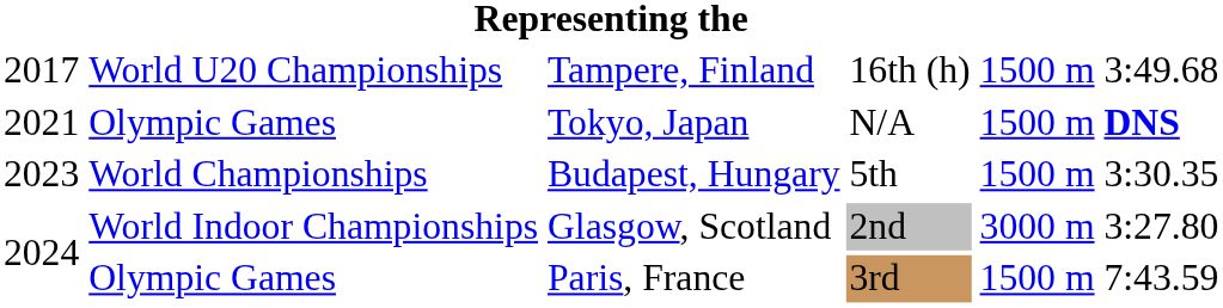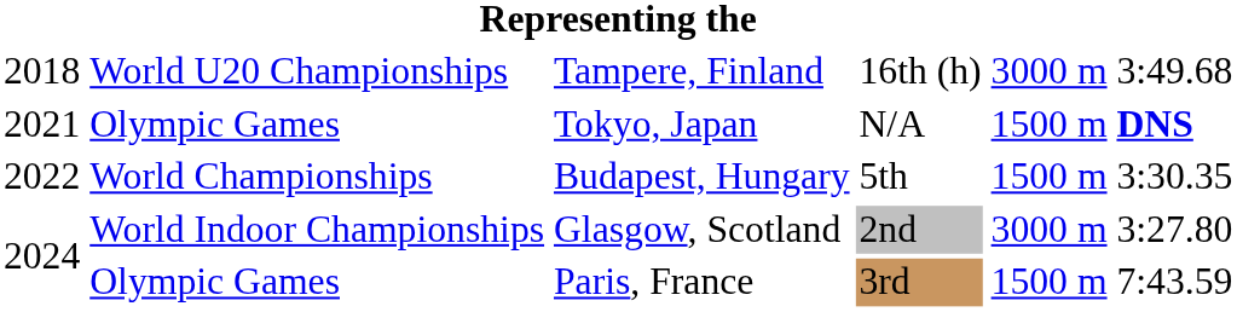Tampere, Finland | column 1: 2017 -> 2018
Tampere, Finland | column 5: 1500 m -> 3000 m
Budapest, Hungary | column 1: 2023 -> 2022
